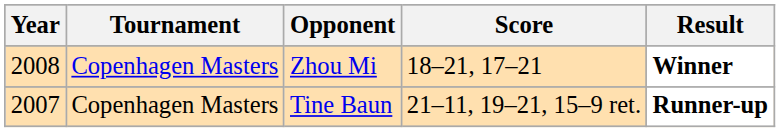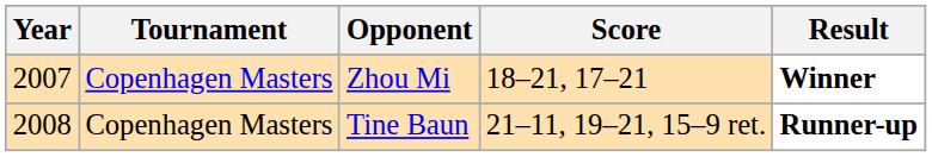Zhou Mi | Year: 2008 -> 2007
Tine Baun | Year: 2007 -> 2008
